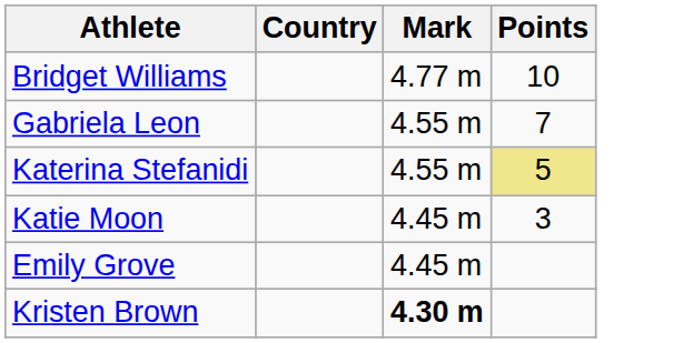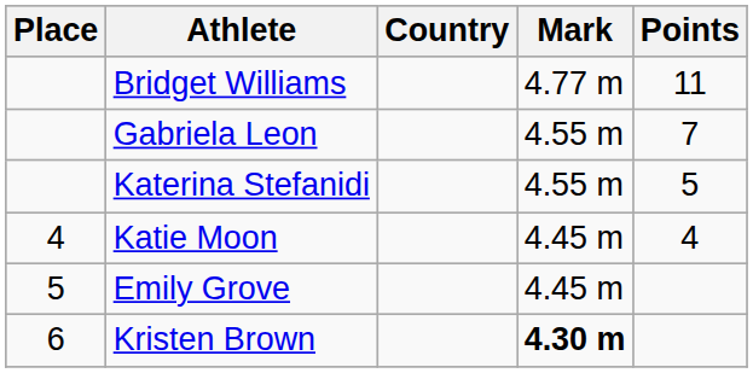+ column: Place | 4 | 5 | 6
Bridget Williams | Points: 10 -> 11
Katerina Stefanidi | Points: khaki background -> no background
Katie Moon | Points: 3 -> 4
